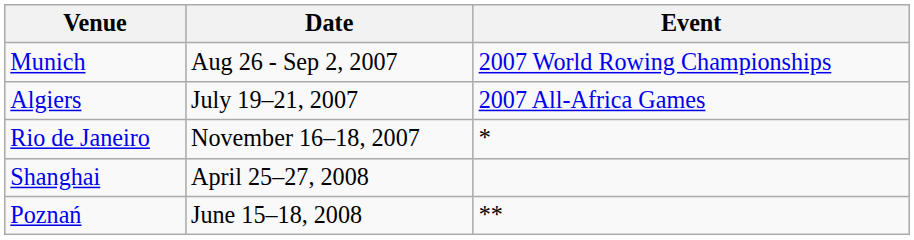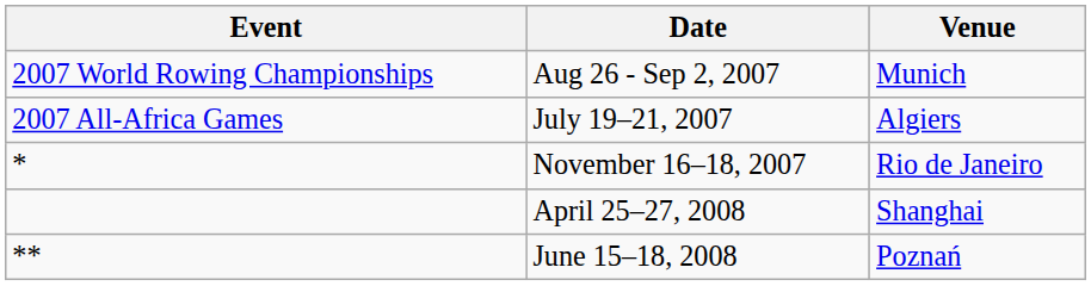columns swapped: Event <-> Venue
